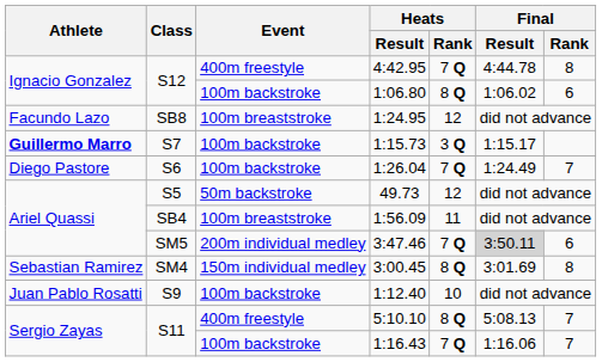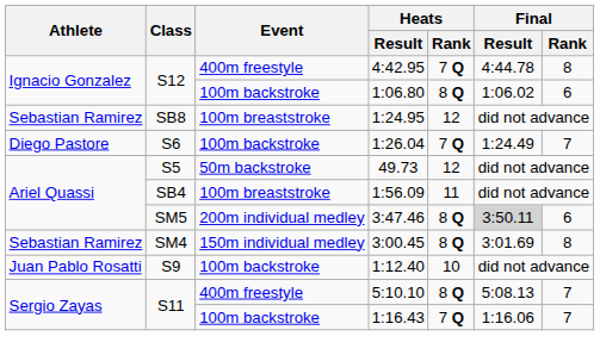1:24.95 | Athlete: Facundo Lazo -> Sebastian Ramirez
- row: Guillermo Marro | S7 | 100m backstroke | 1:15.73 | 3 Q | 1:15.17
3:47.46 | Heats / Rank: 7 Q -> 8 Q
